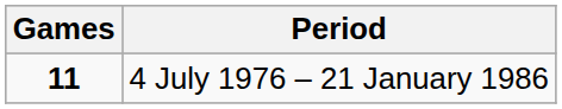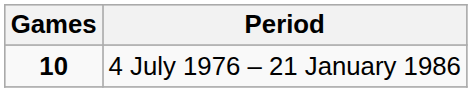4 July 1976 – 21 January 1986 | Games: 11 -> 10
